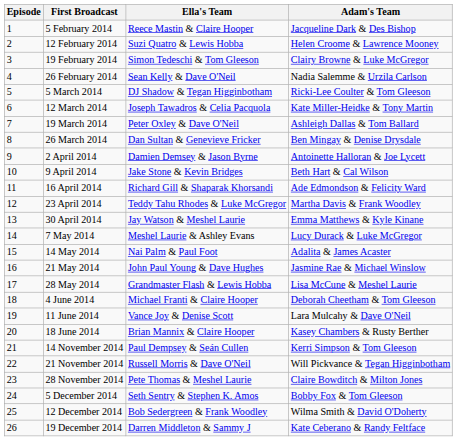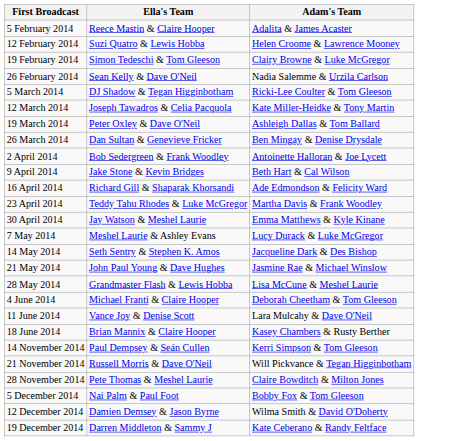- column: Episode | 1 | 2 | 3 | 4 | 5 | 6 | 7 | 8 | 9 | 10 | 11 | 12 | 13 | 14 | 15 | 16 | 17 | 18 | 19 | 20 | 21 | 22 | 23 | 24 | 25 | 26
5 February 2014 | Adam's Team: Jacqueline Dark & Des Bishop -> Adalita & James Acaster
2 April 2014 | Ella's Team: Damien Demsey & Jason Byrne -> Bob Sedergreen & Frank Woodley
14 May 2014 | Ella's Team: Nai Palm & Paul Foot -> Seth Sentry & Stephen K. Amos
14 May 2014 | Adam's Team: Adalita & James Acaster -> Jacqueline Dark & Des Bishop
5 December 2014 | Ella's Team: Seth Sentry & Stephen K. Amos -> Nai Palm & Paul Foot
12 December 2014 | Ella's Team: Bob Sedergreen & Frank Woodley -> Damien Demsey & Jason Byrne
